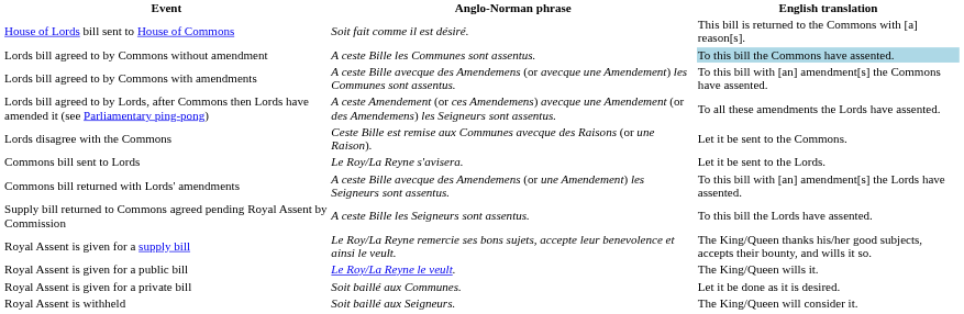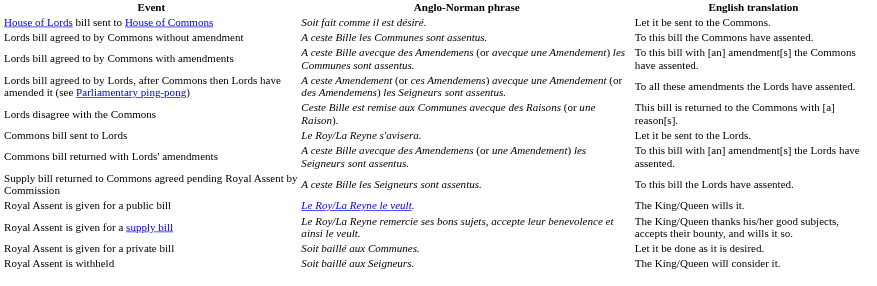House of Lords bill sent to House of Commons | English translation: This bill is returned to the Commons with [a] reason[s]. -> Let it be sent to the Commons.
Lords bill agreed to by Commons without amendment | English translation: lightblue background -> no background
Lords disagree with the Commons | English translation: Let it be sent to the Commons. -> This bill is returned to the Commons with [a] reason[s].
rows swapped: Royal Assent is given for a public bill <-> Royal Assent is given for a supply bill
